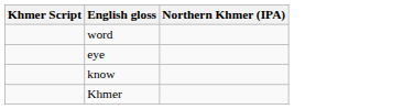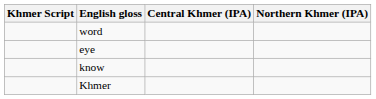+ column: Central Khmer (IPA)
